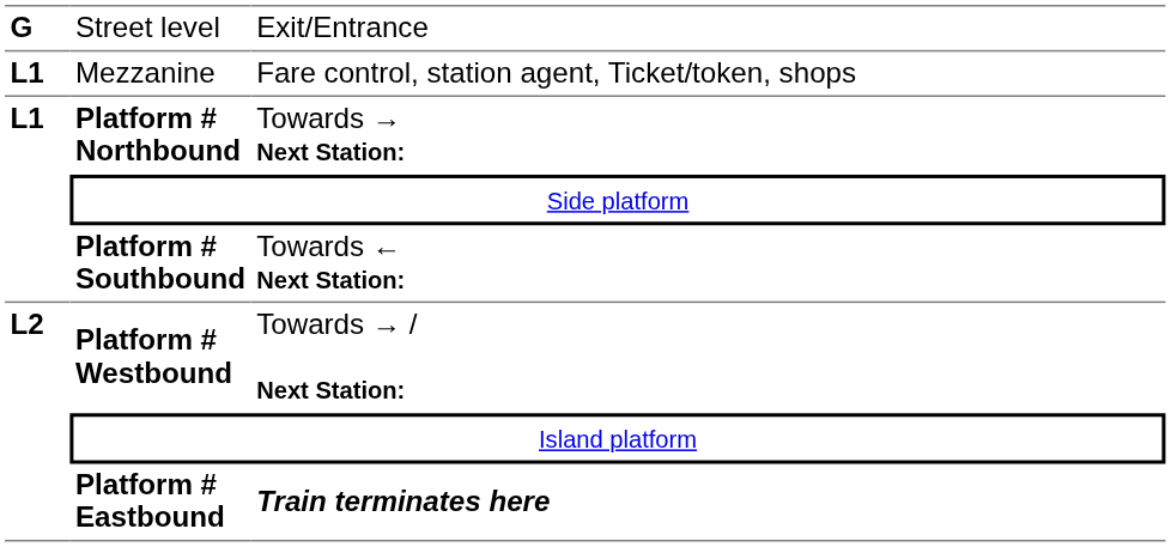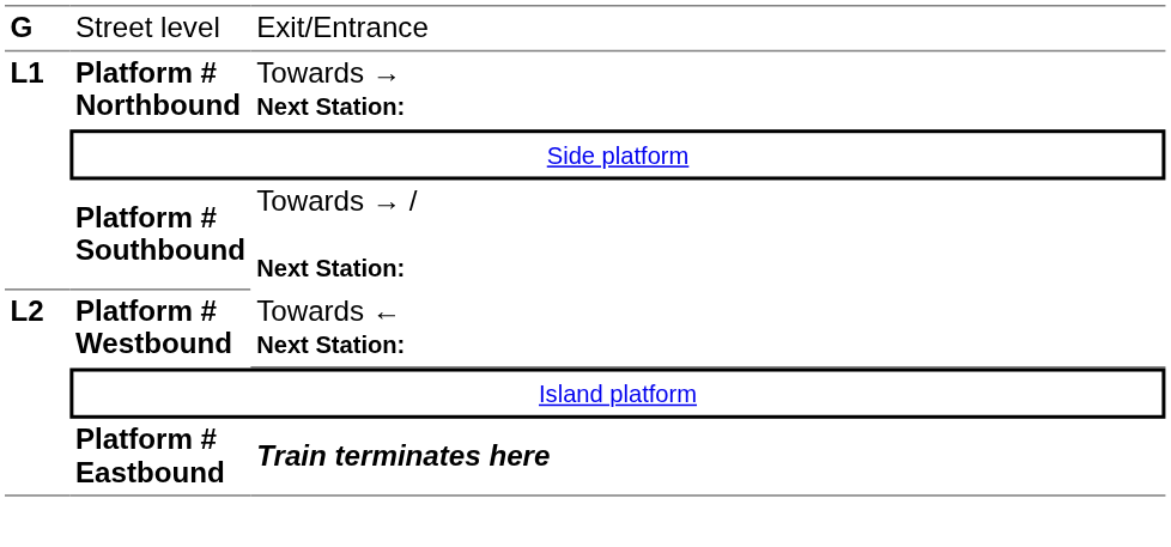- row: L1 | Mezzanine | Fare control, station agent, Ticket/token, shops
Platform # Southbound | column 3: Towards ← Next Station: -> Towards → / Next Station:
Platform # Westbound | column 3: Towards → / Next Station: -> Towards ← Next Station:
